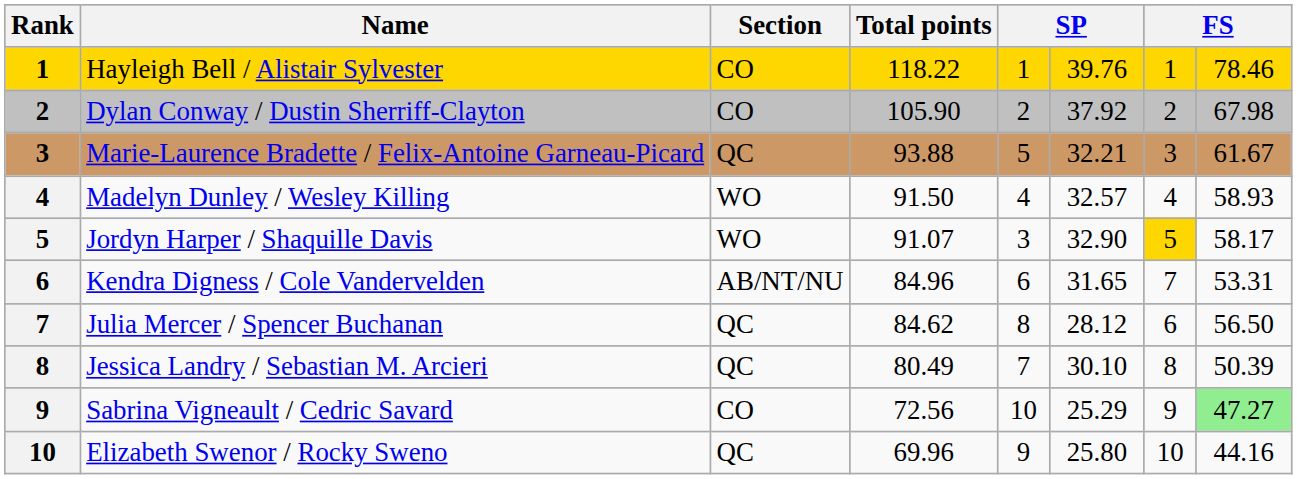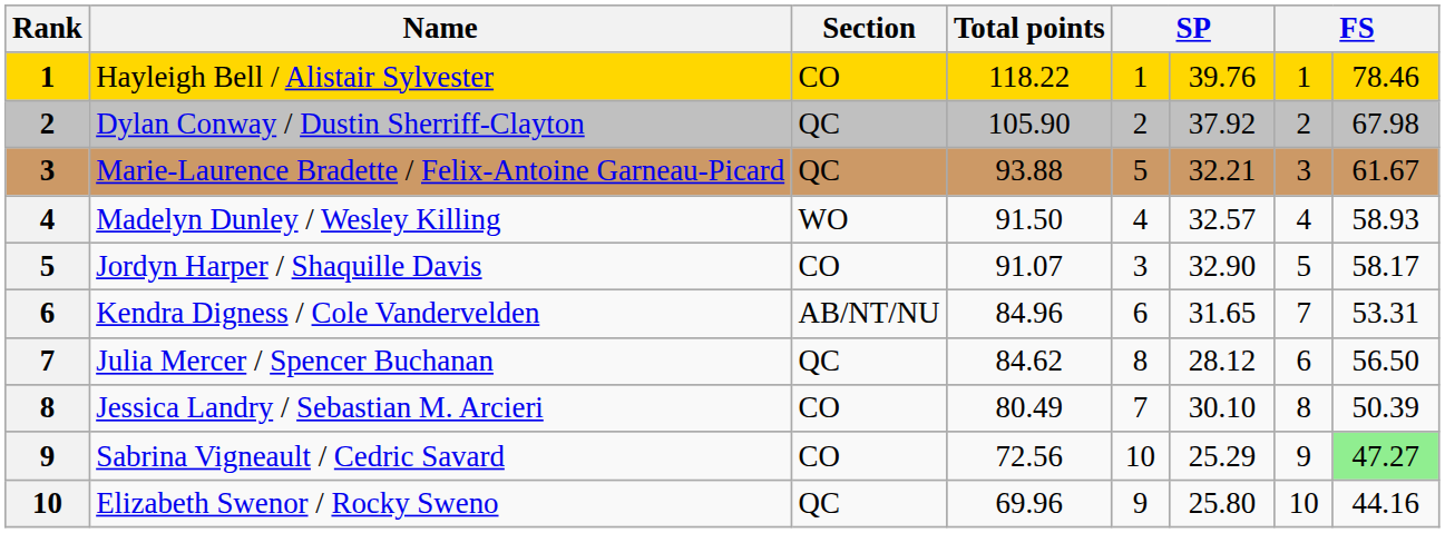Dylan Conway / Dustin Sherriff-Clayton | Section: CO -> QC
Jordyn Harper / Shaquille Davis | Section: WO -> CO
Jordyn Harper / Shaquille Davis | column 7: gold background -> no background
Jessica Landry / Sebastian M. Arcieri | Section: QC -> CO
